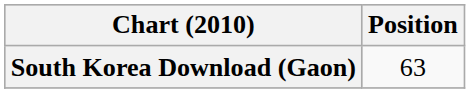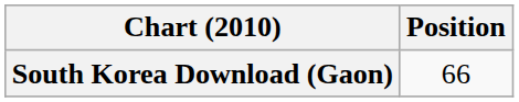South Korea Download (Gaon) | Position: 63 -> 66
